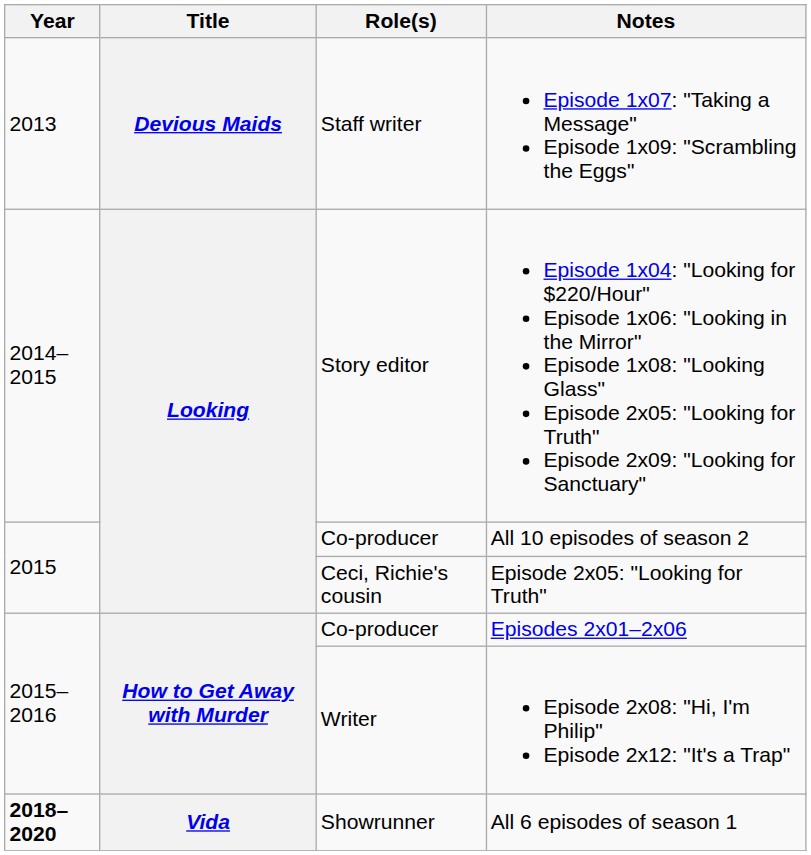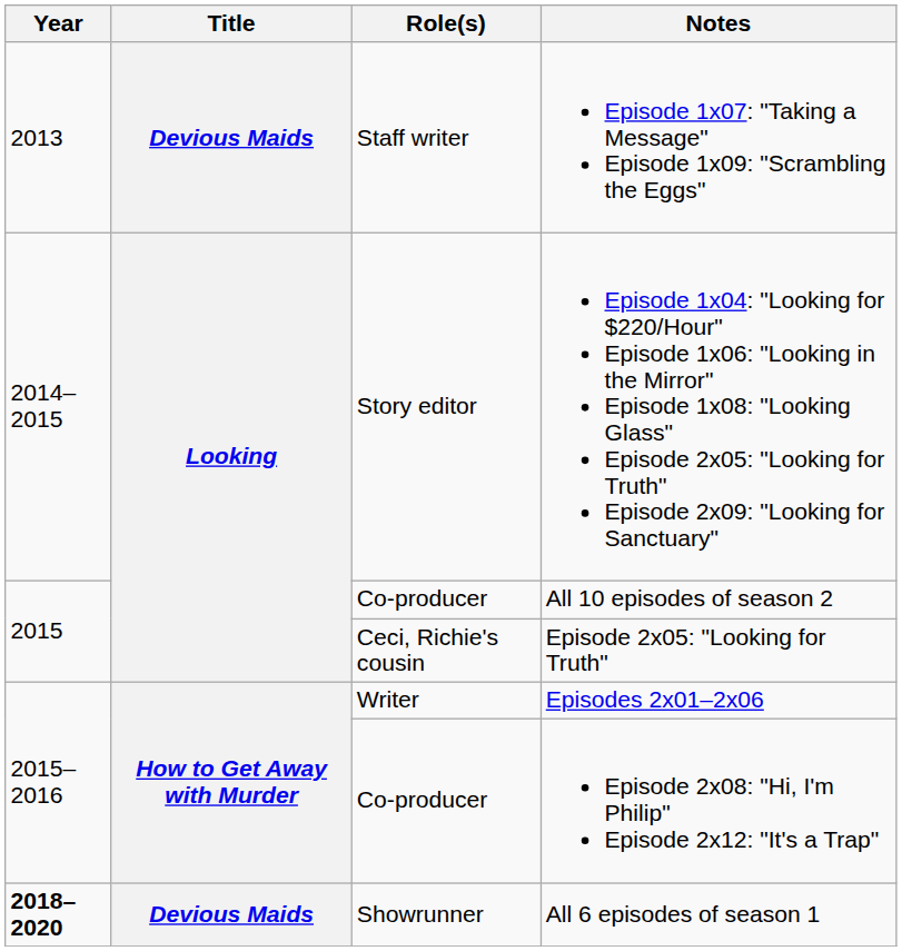Episodes 2x01–2x06 | Role(s): Co-producer -> Writer
Episode 2x08: "Hi, I'm Philip" Episode 2x12: "It's a Trap" | Role(s): Writer -> Co-producer
All 6 episodes of season 1 | Title: Vida -> Devious Maids
